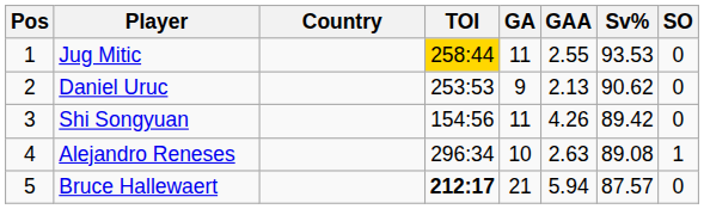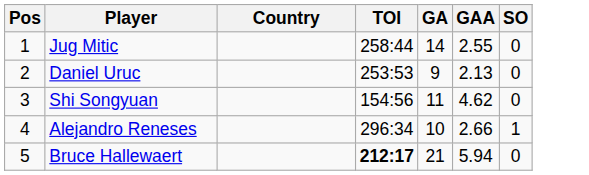- column: Sv% | 93.53 | 90.62 | 89.42 | 89.08 | 87.57
Jug Mitic | TOI: gold background -> no background
Jug Mitic | GA: 11 -> 14
Shi Songyuan | GAA: 4.26 -> 4.62
Alejandro Reneses | GAA: 2.63 -> 2.66
